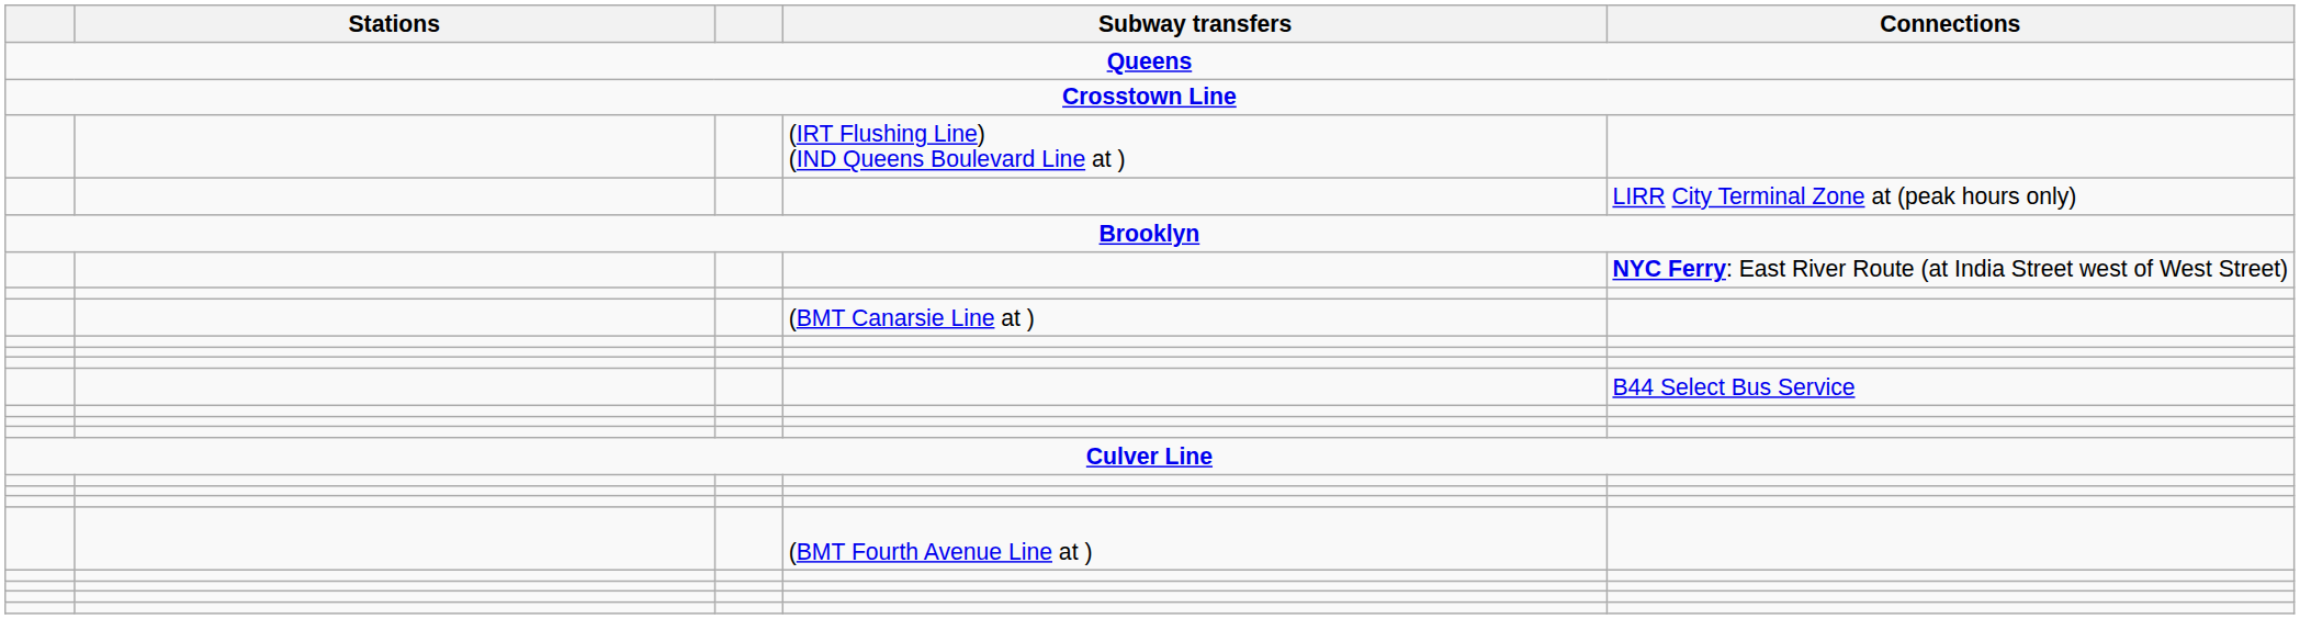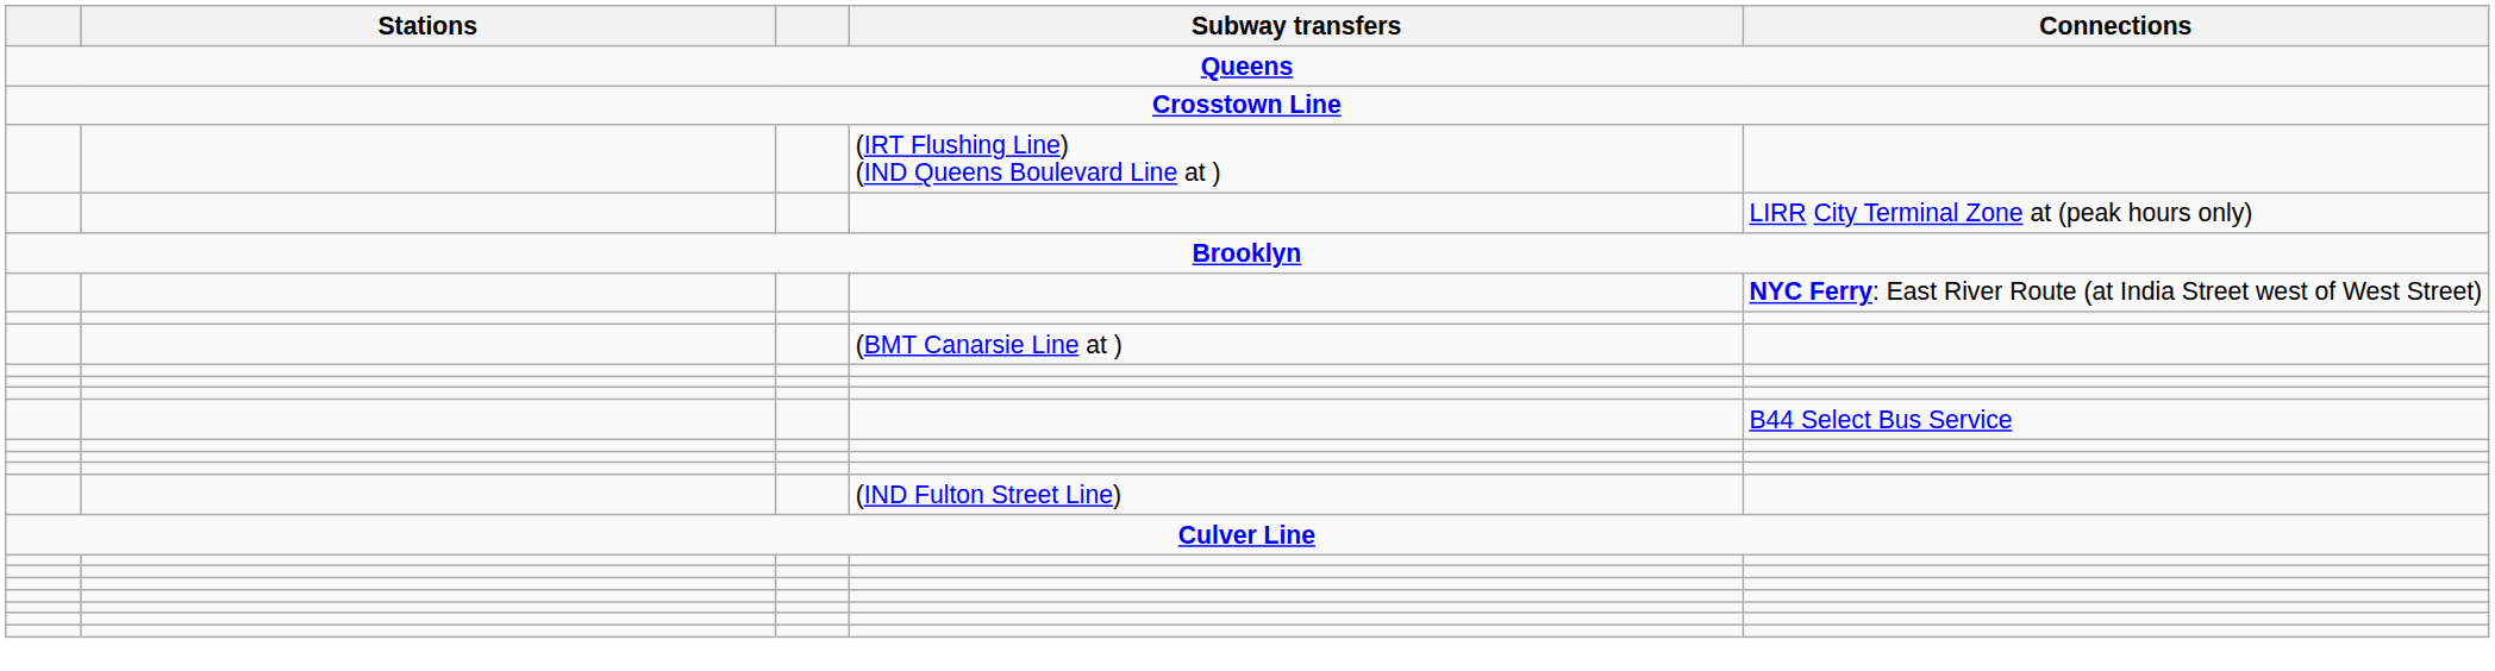+ row: (IND Fulton Street Line)
- row: (BMT Fourth Avenue Line at )
